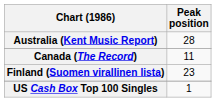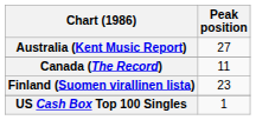Australia (Kent Music Report) | Peak position: 28 -> 27
